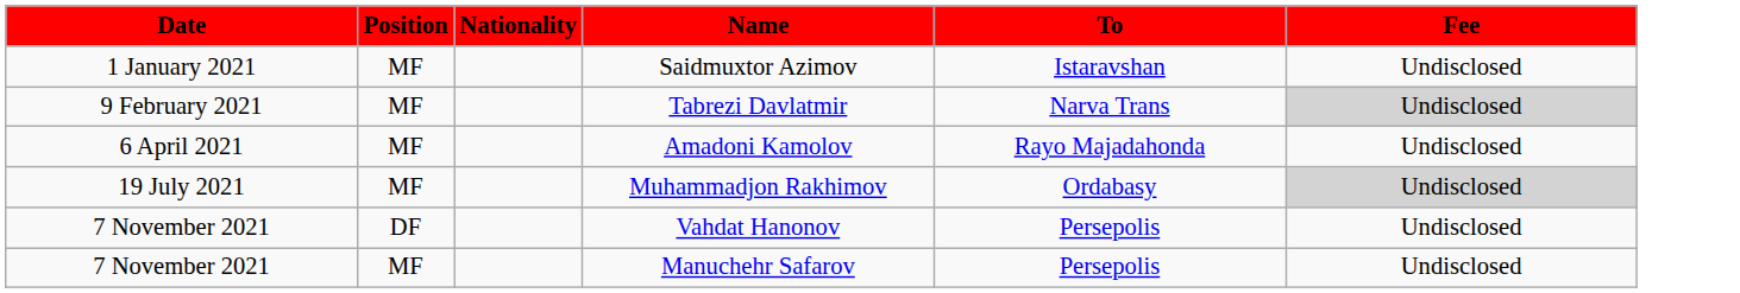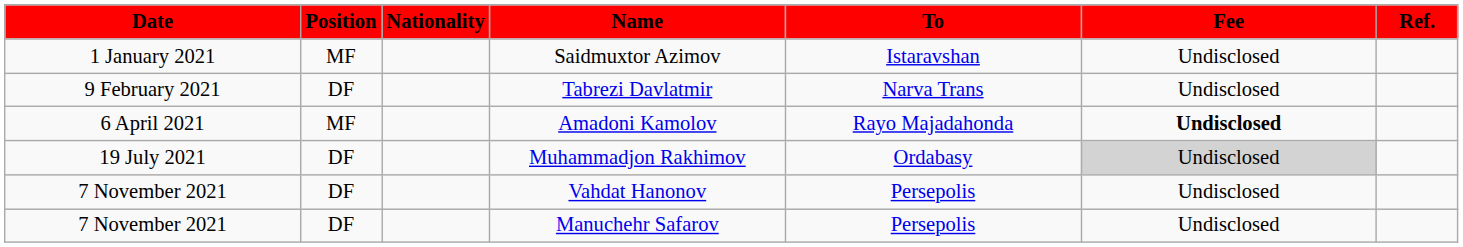+ column: Ref.
Tabrezi Davlatmir | Position: MF -> DF
Tabrezi Davlatmir | Fee: lightgrey background -> no background
Amadoni Kamolov | Fee: normal -> bold
Muhammadjon Rakhimov | Position: MF -> DF
Manuchehr Safarov | Position: MF -> DF
